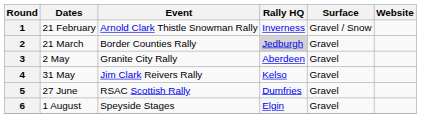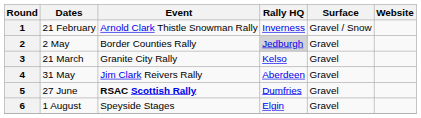2 | Dates: 21 March -> 2 May
3 | Dates: 2 May -> 21 March
3 | Rally HQ: Aberdeen -> Kelso
4 | Rally HQ: Kelso -> Aberdeen
5 | Event: normal -> bold
